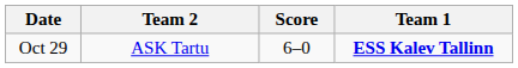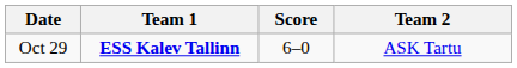columns swapped: Team 1 <-> Team 2
